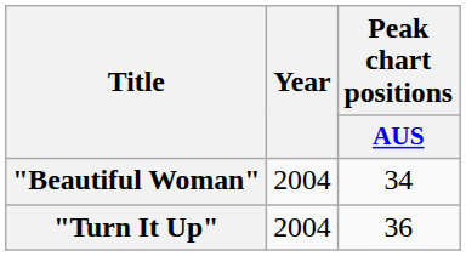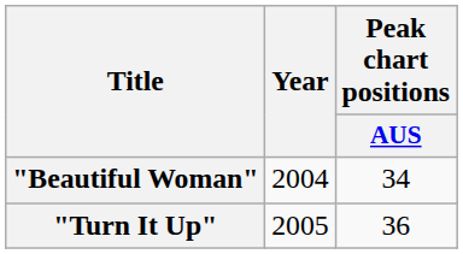"Turn It Up" | Year: 2004 -> 2005
